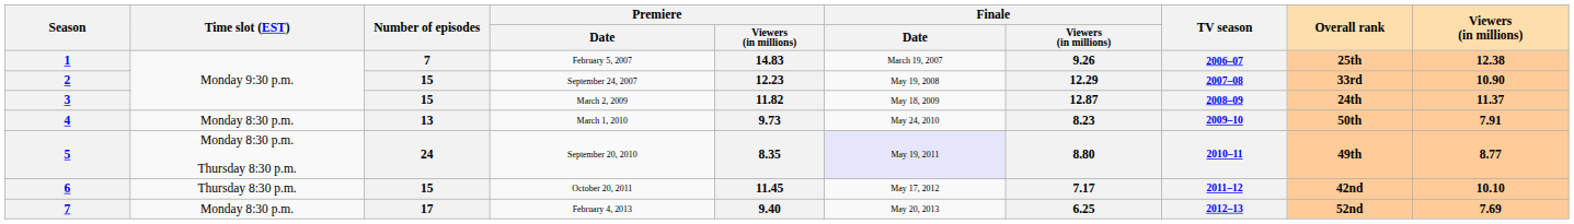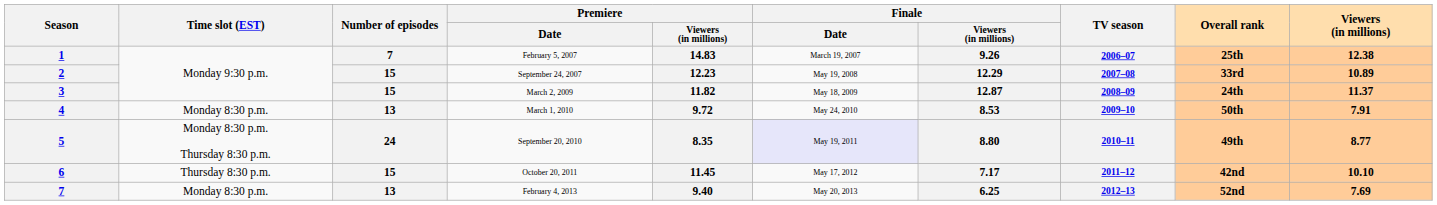September 24, 2007 | Viewers (in millions): 10.90 -> 10.89
March 1, 2010 | Premiere / Viewers (in millions): 9.73 -> 9.72
March 1, 2010 | Finale / Viewers (in millions): 8.23 -> 8.53
February 4, 2013 | Number of episodes: 17 -> 13
